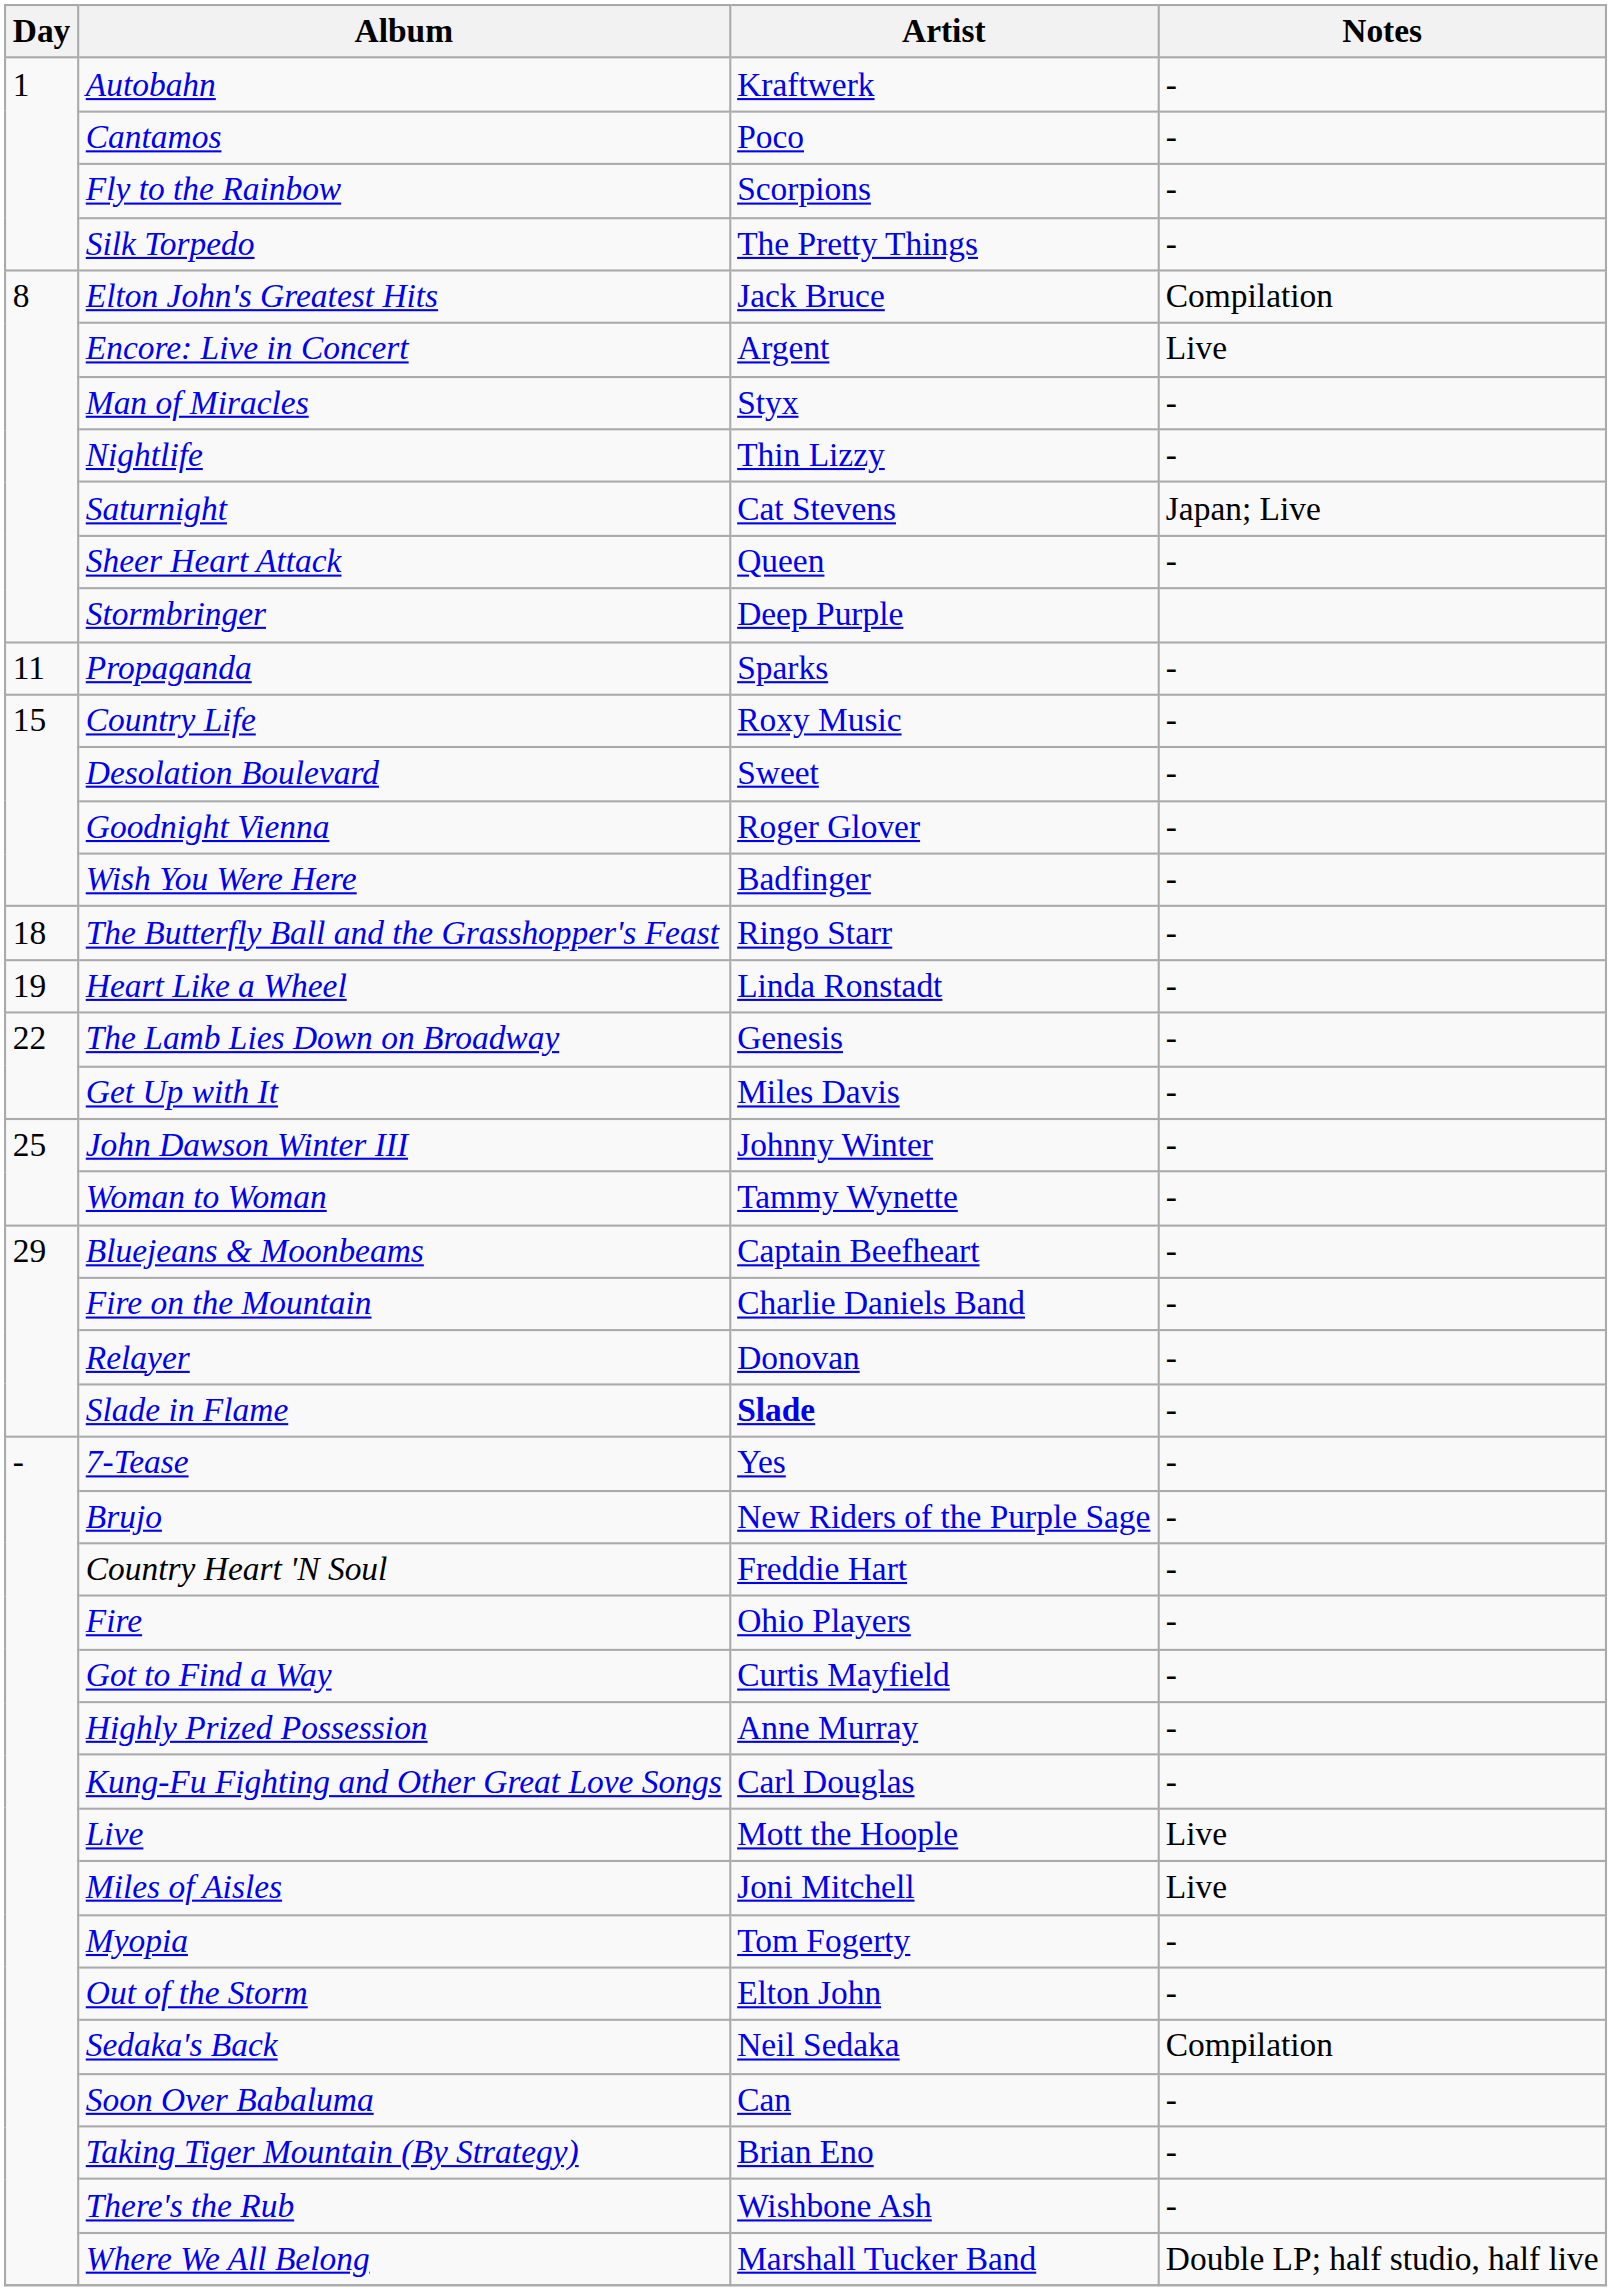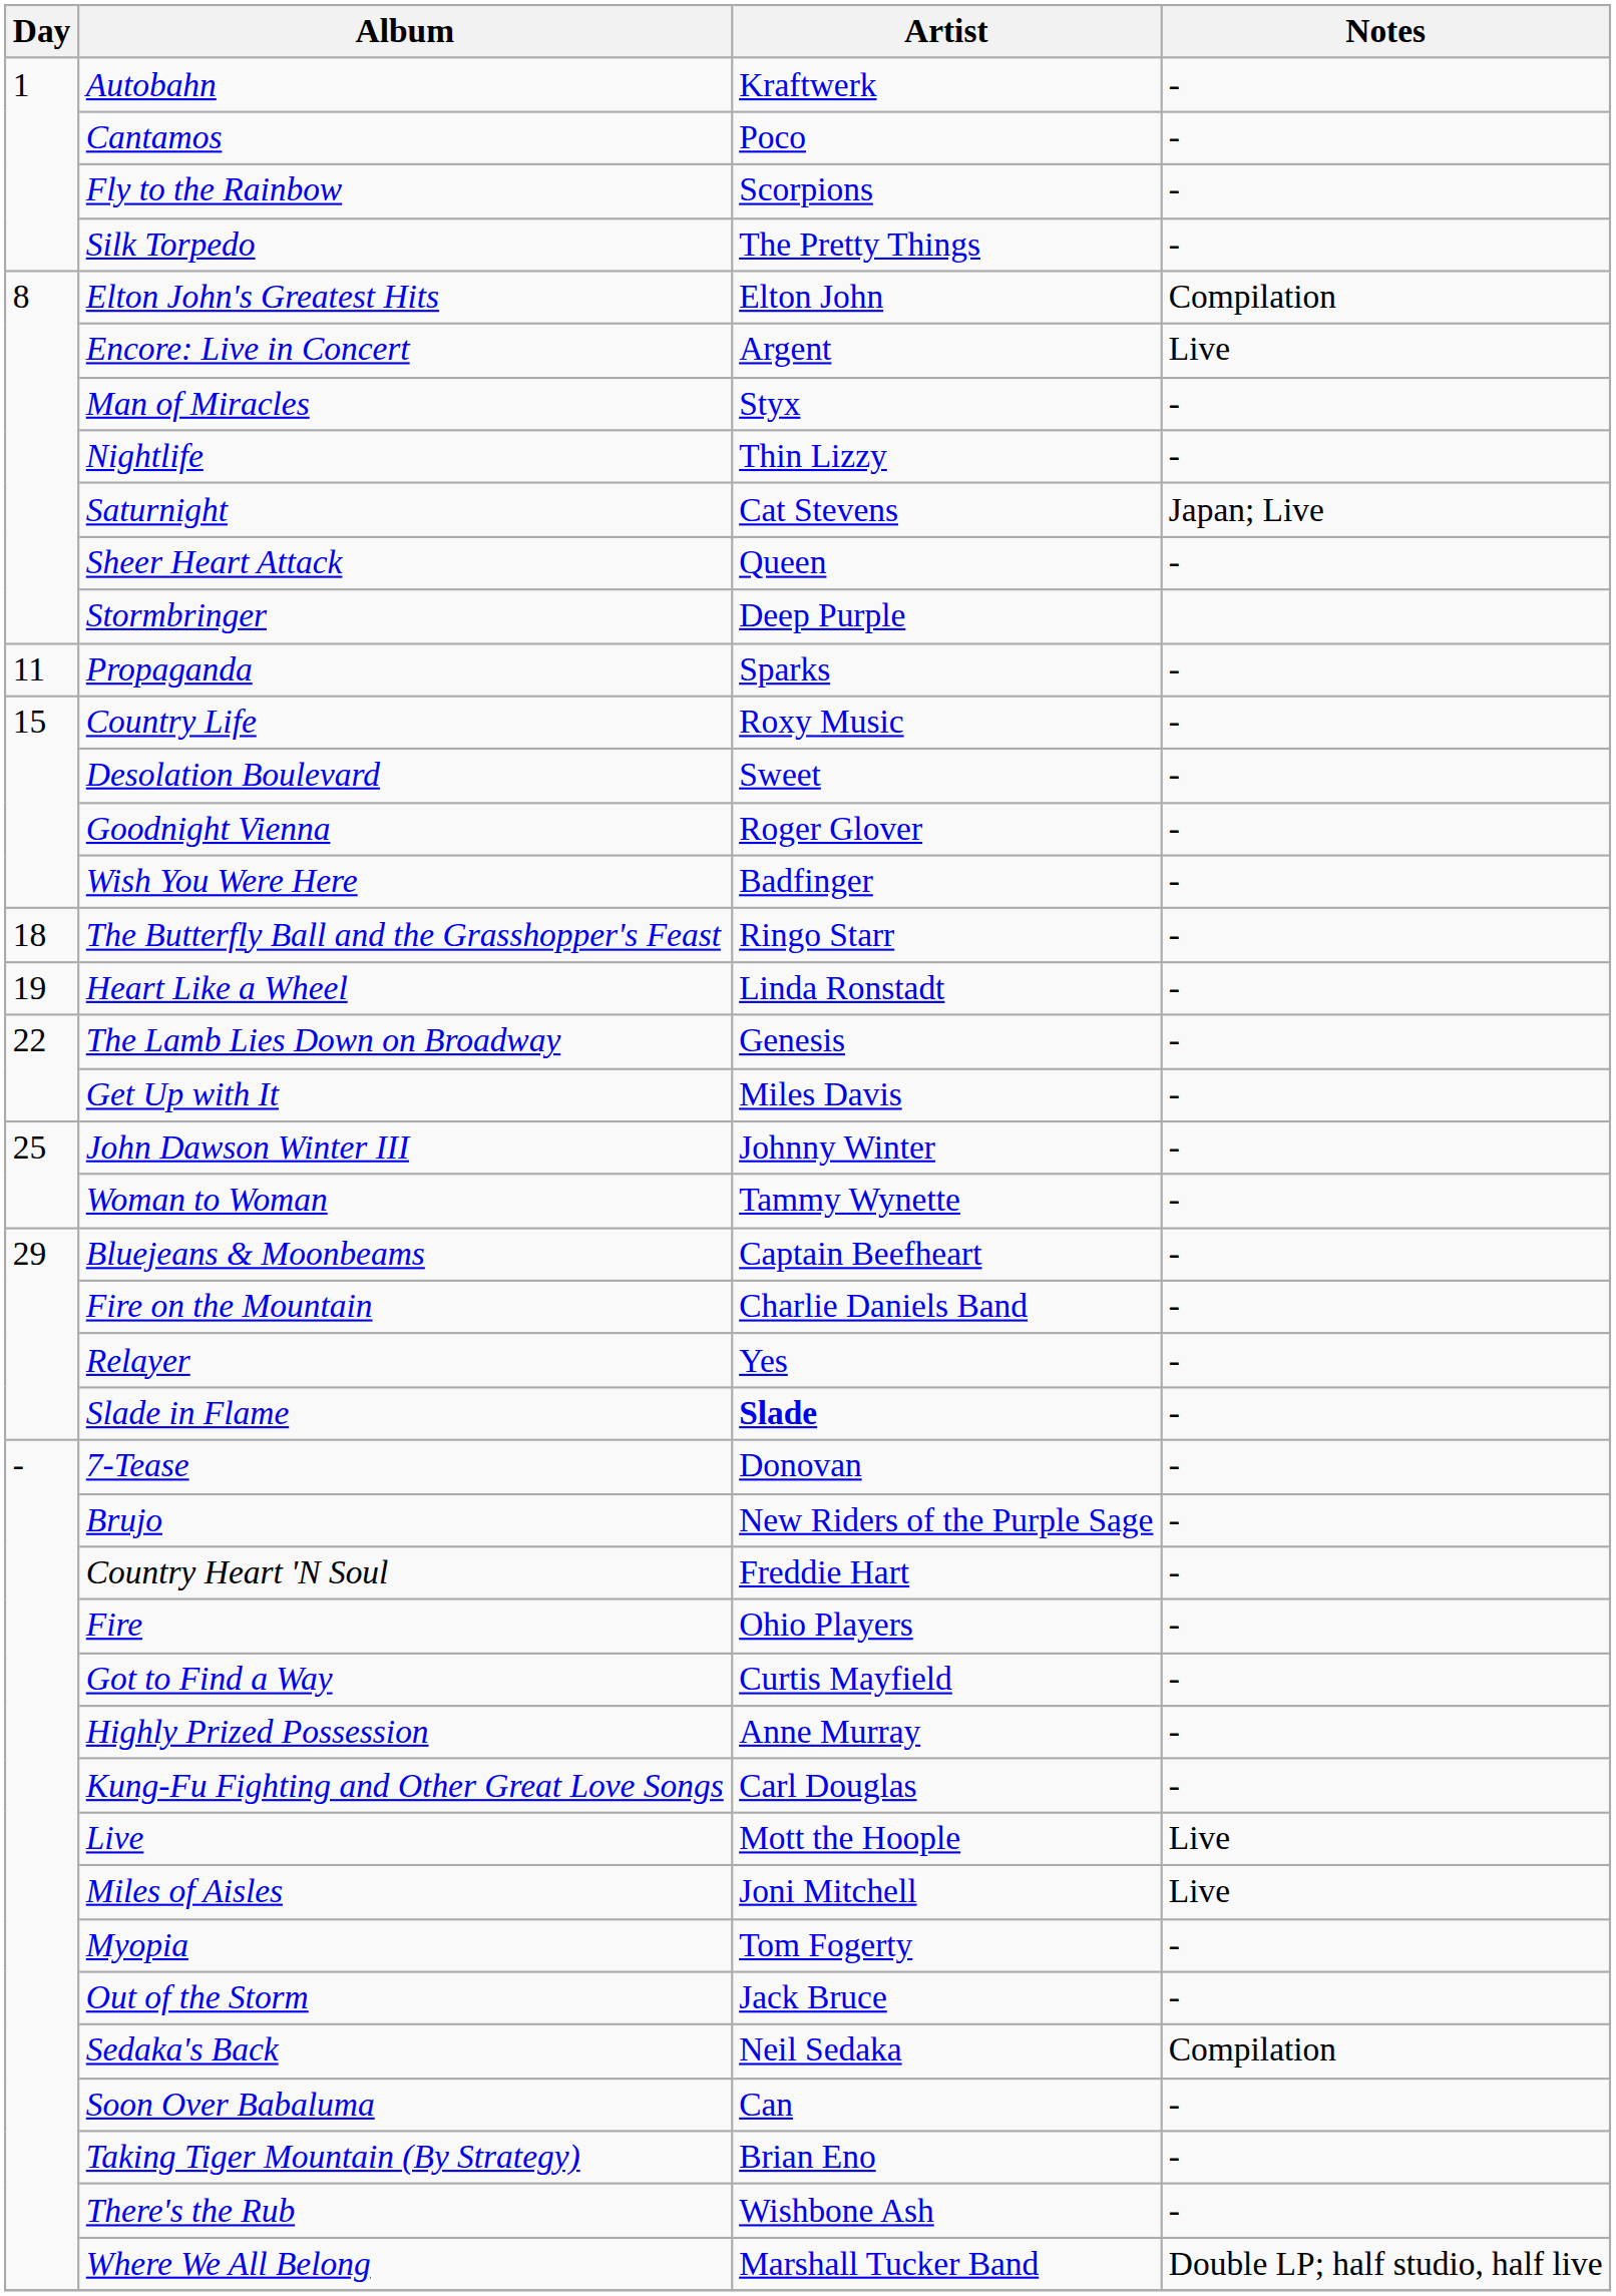Elton John's Greatest Hits | Artist: Jack Bruce -> Elton John
Relayer | Artist: Donovan -> Yes
7-Tease | Artist: Yes -> Donovan
Out of the Storm | Artist: Elton John -> Jack Bruce
